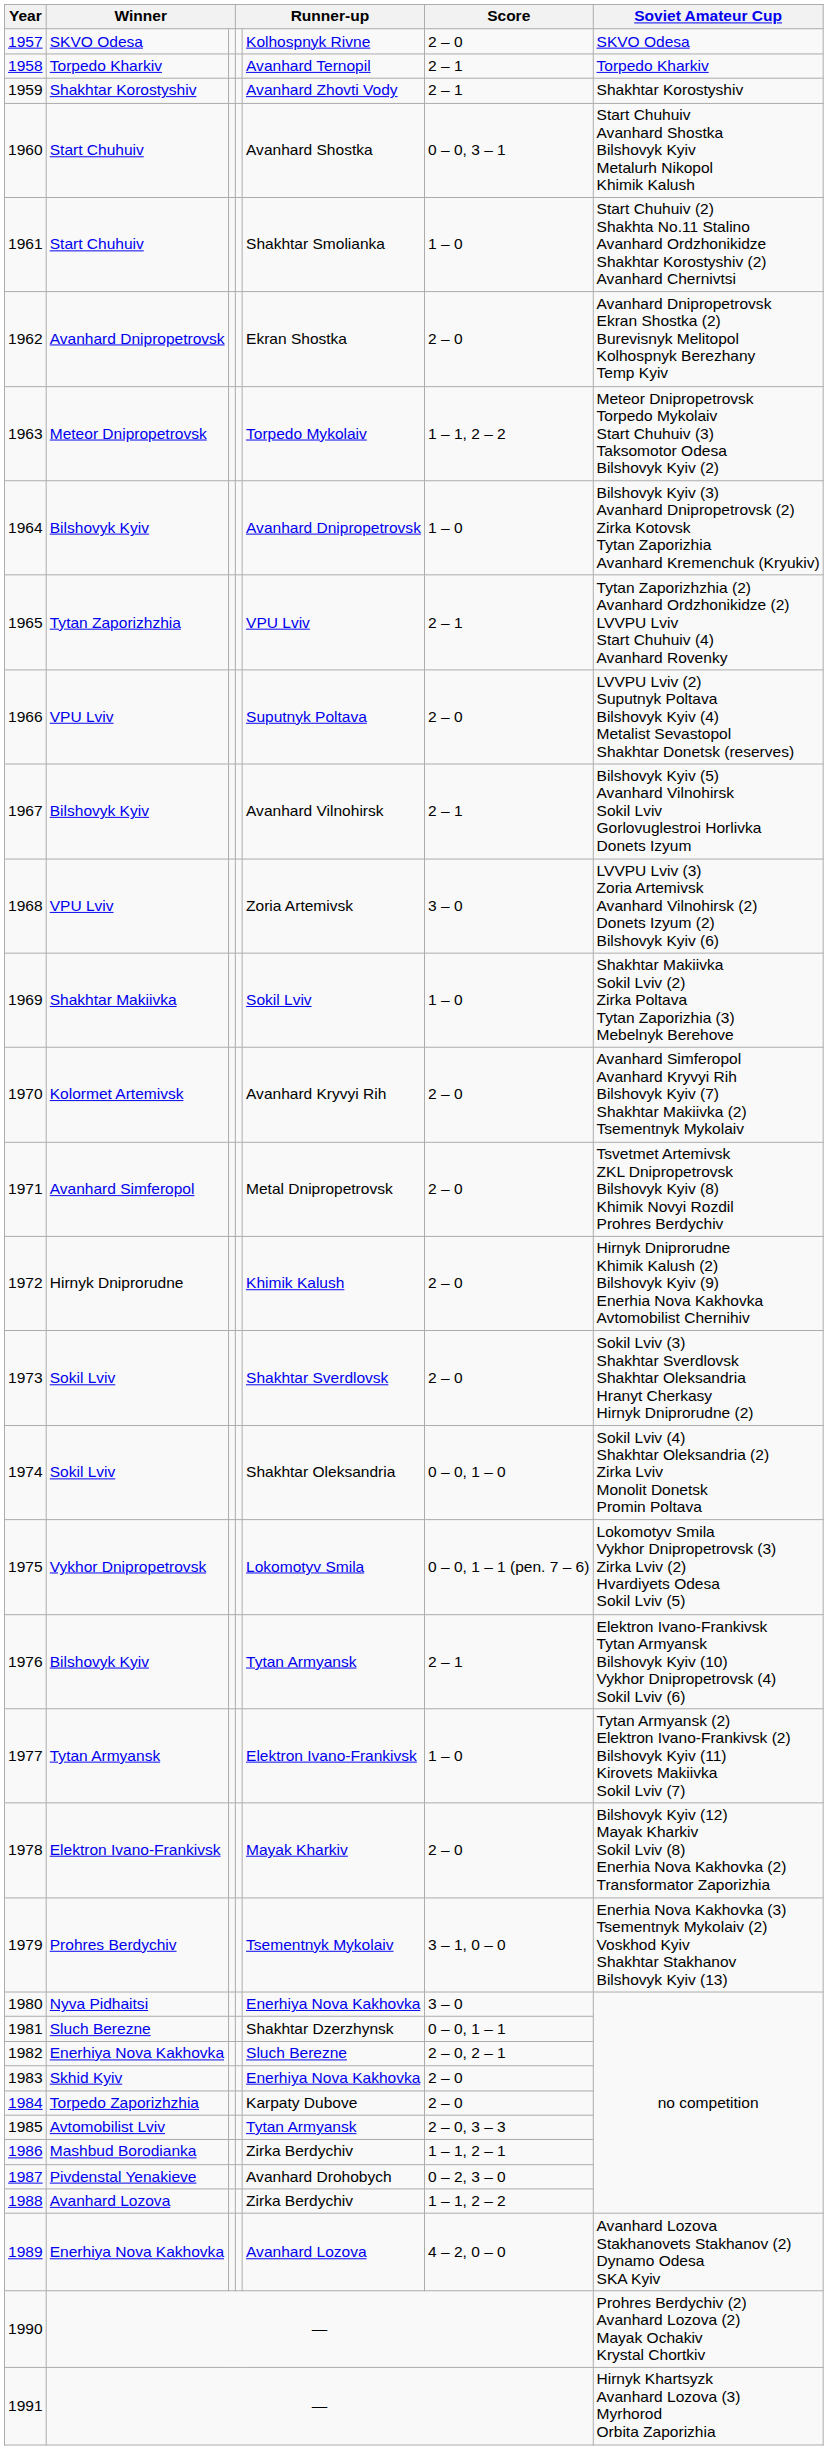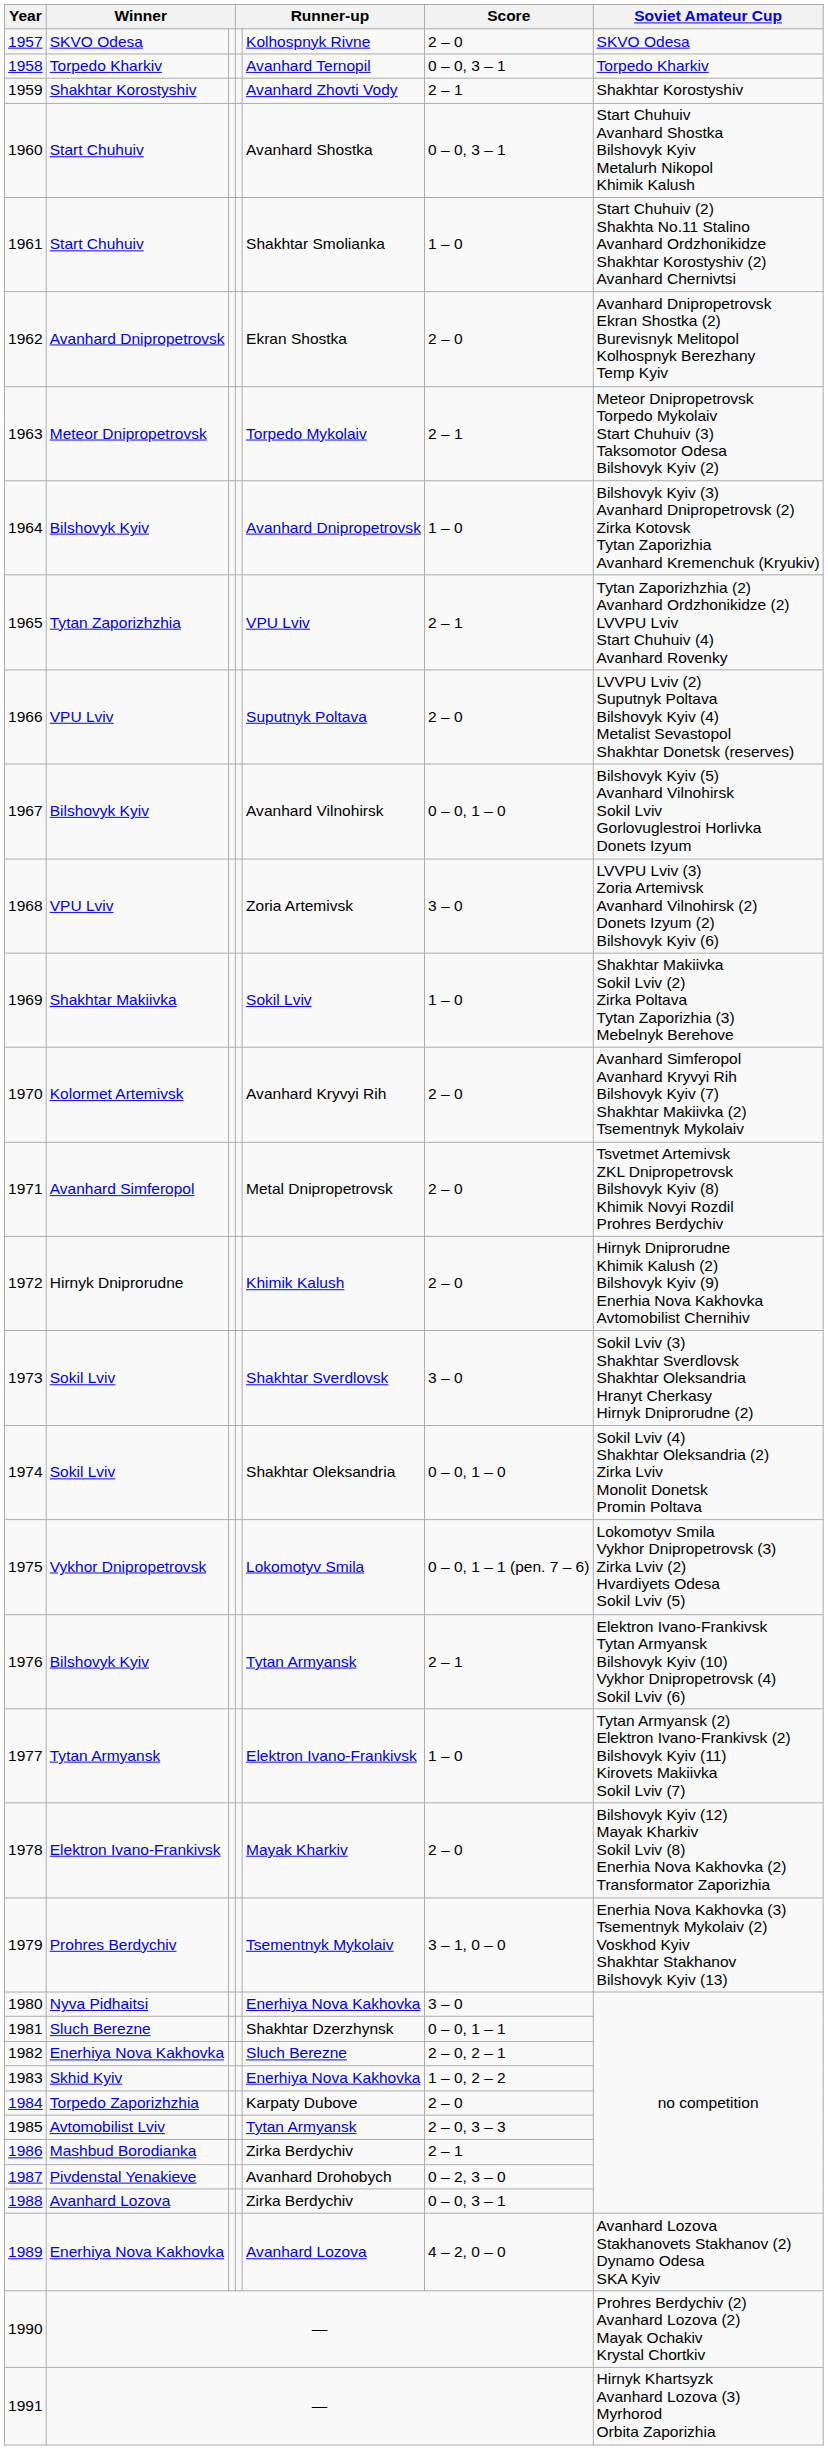1958 | Score: 2 – 1 -> 0 – 0, 3 – 1
1963 | Score: 1 – 1, 2 – 2 -> 2 – 1
1967 | Score: 2 – 1 -> 0 – 0, 1 – 0
1973 | Score: 2 – 0 -> 3 – 0
1983 | Score: 2 – 0 -> 1 – 0, 2 – 2
1986 | Score: 1 – 1, 2 – 1 -> 2 – 1
1988 | Score: 1 – 1, 2 – 2 -> 0 – 0, 3 – 1
